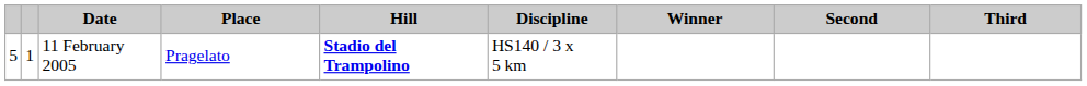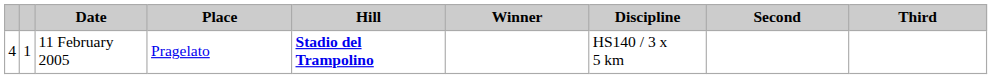columns swapped: Discipline <-> Winner
11 February 2005 | column 1: 5 -> 4
